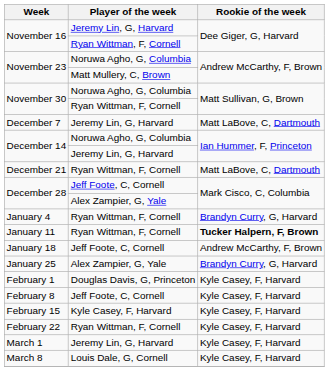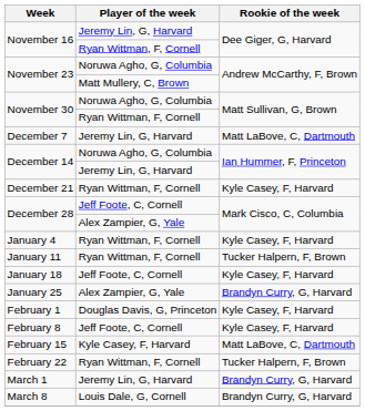December 21 | Rookie of the week: Matt LaBove, C, Dartmouth -> Kyle Casey, F, Harvard
January 4 | Rookie of the week: Brandyn Curry, G, Harvard -> Kyle Casey, F, Harvard
January 11 | Rookie of the week: bold -> normal
January 18 | Rookie of the week: Andrew McCarthy, F, Brown -> Kyle Casey, F, Harvard
February 15 | Rookie of the week: Kyle Casey, F, Harvard -> Matt LaBove, C, Dartmouth
February 22 | Rookie of the week: Kyle Casey, F, Harvard -> Tucker Halpern, F, Brown
March 1 | Rookie of the week: Kyle Casey, F, Harvard -> Brandyn Curry, G, Harvard
March 8 | Rookie of the week: Kyle Casey, F, Harvard -> Brandyn Curry, G, Harvard
